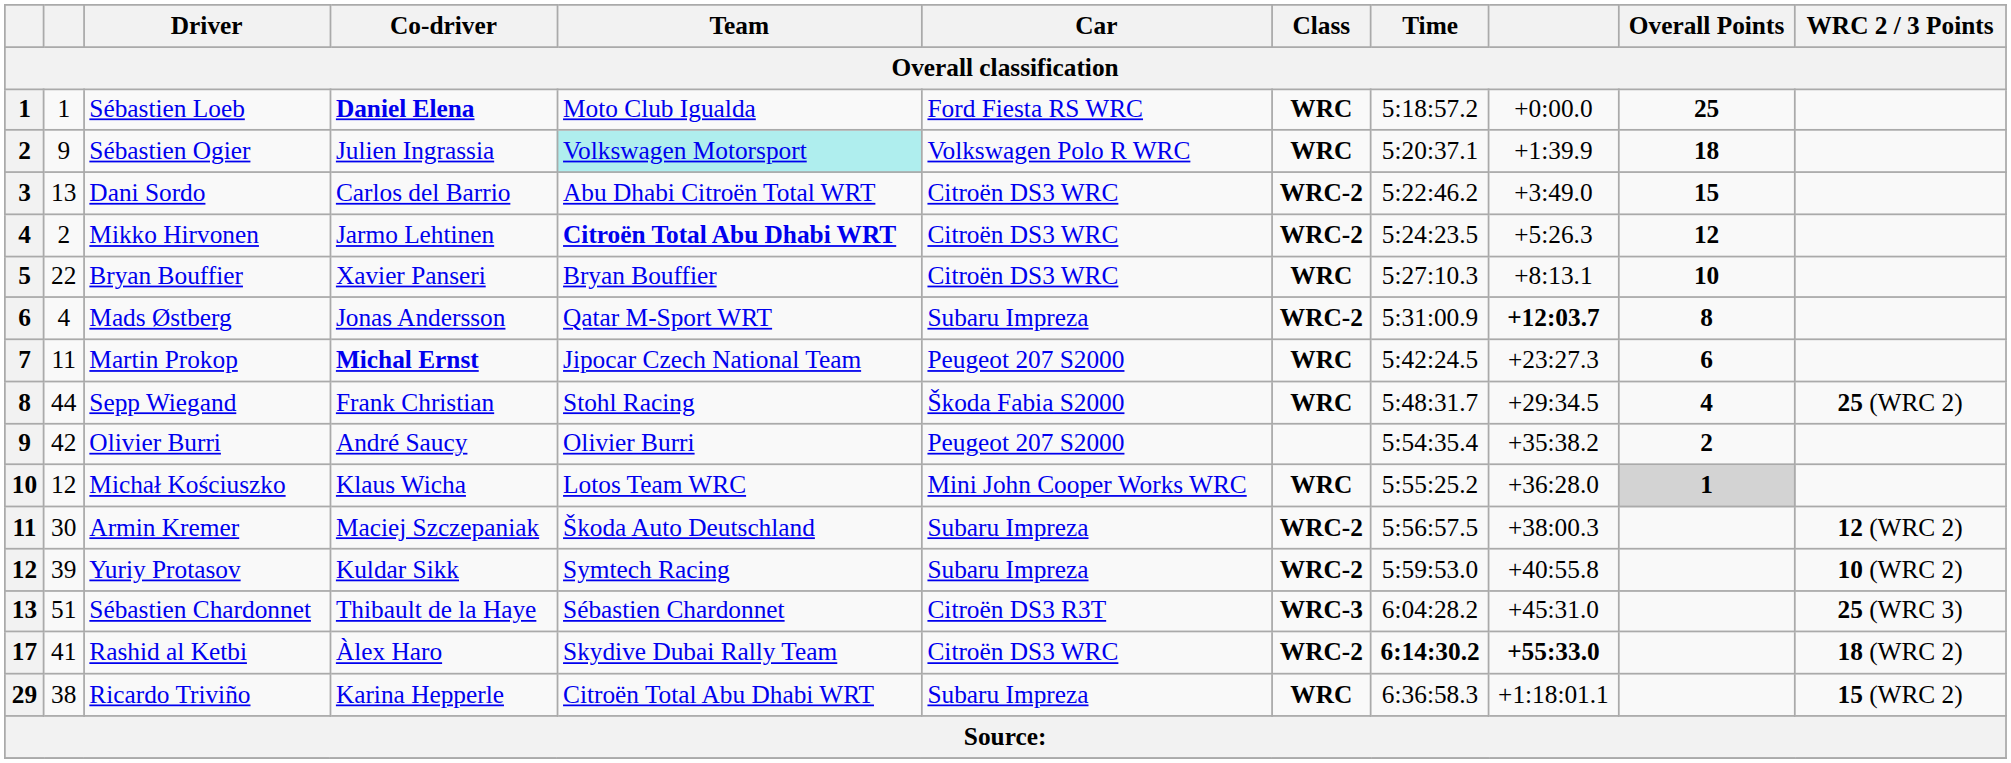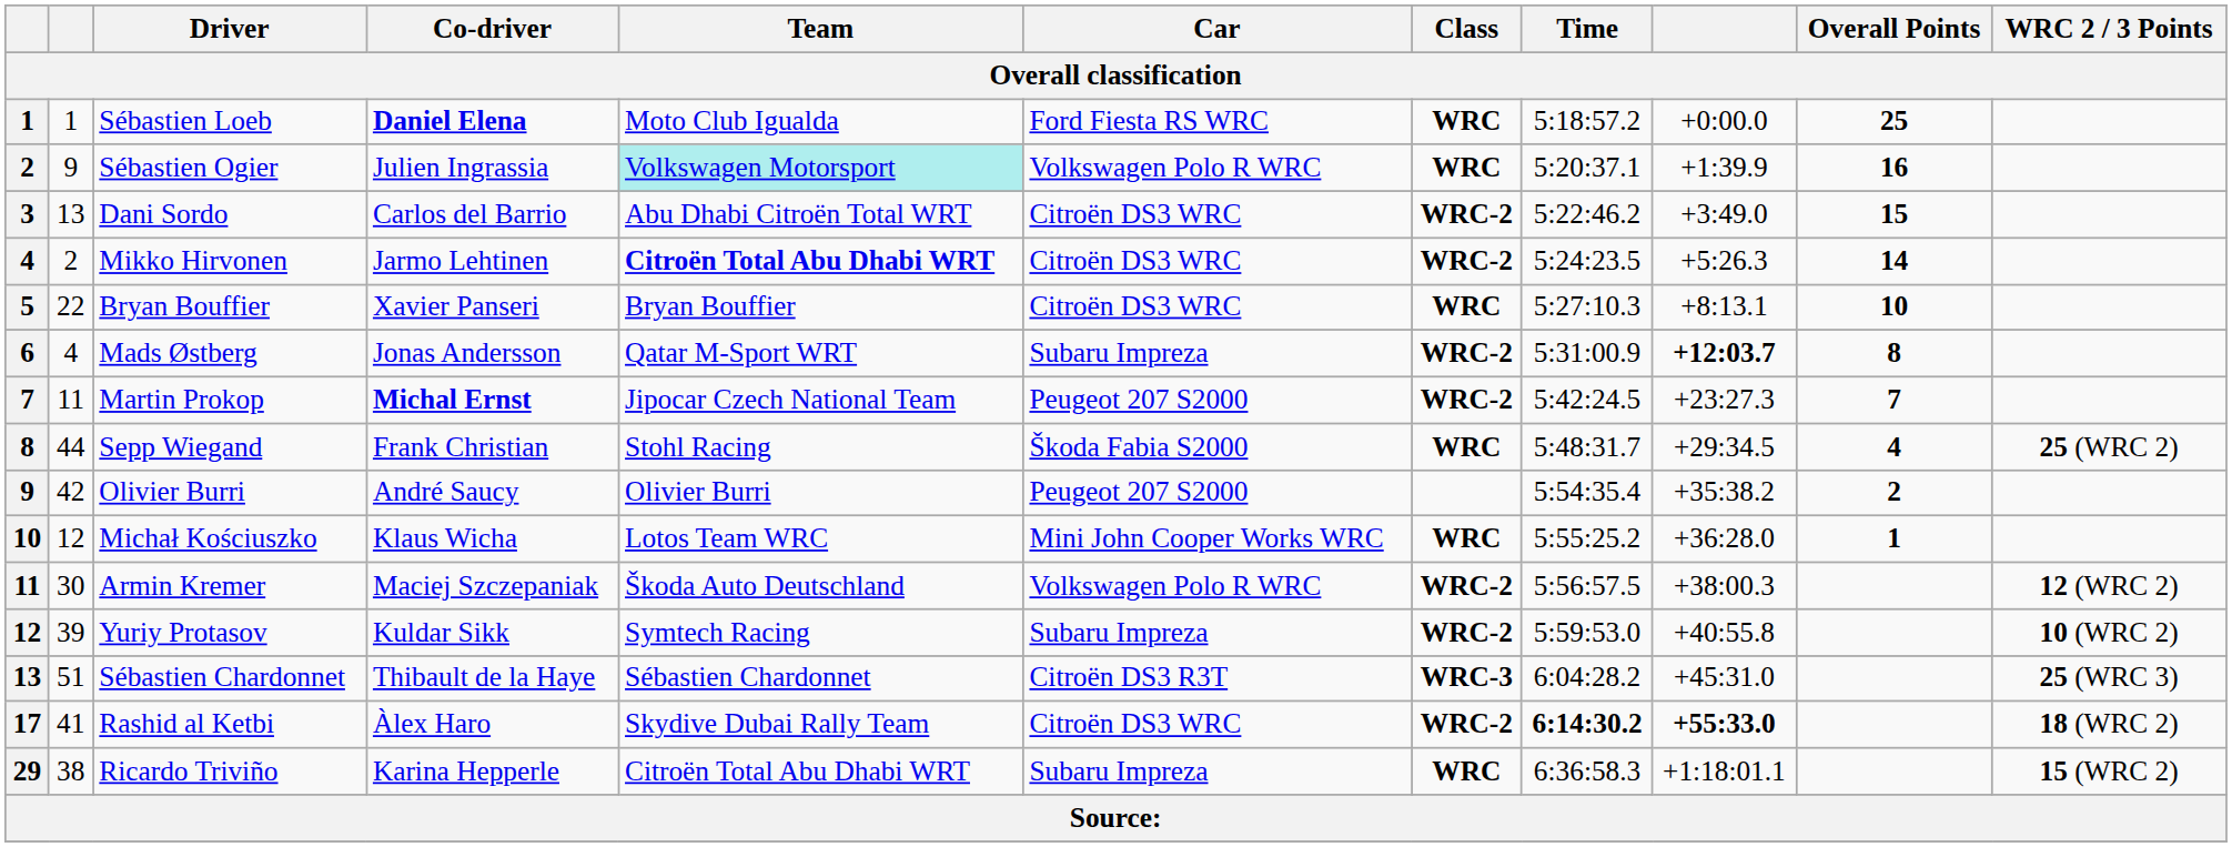Sébastien Ogier | Overall Points: 18 -> 16
Mikko Hirvonen | Overall Points: 12 -> 14
Martin Prokop | Class: WRC -> WRC-2
Martin Prokop | Overall Points: 6 -> 7
Michał Kościuszko | Overall Points: lightgrey background -> no background
Armin Kremer | Car: Subaru Impreza -> Volkswagen Polo R WRC
